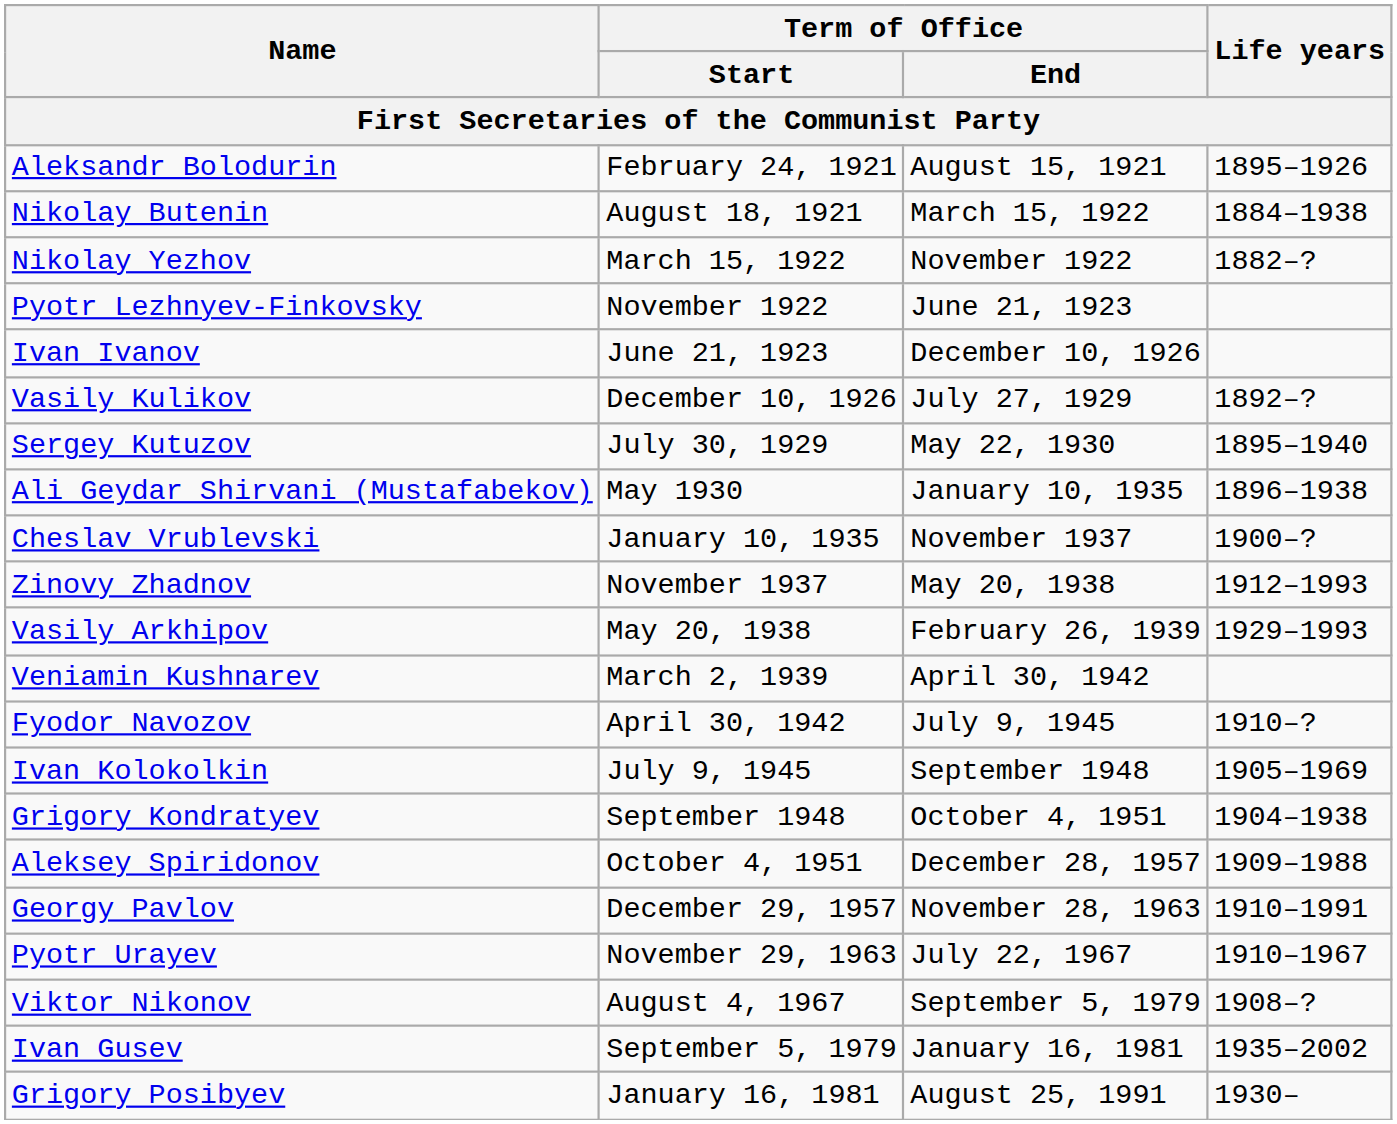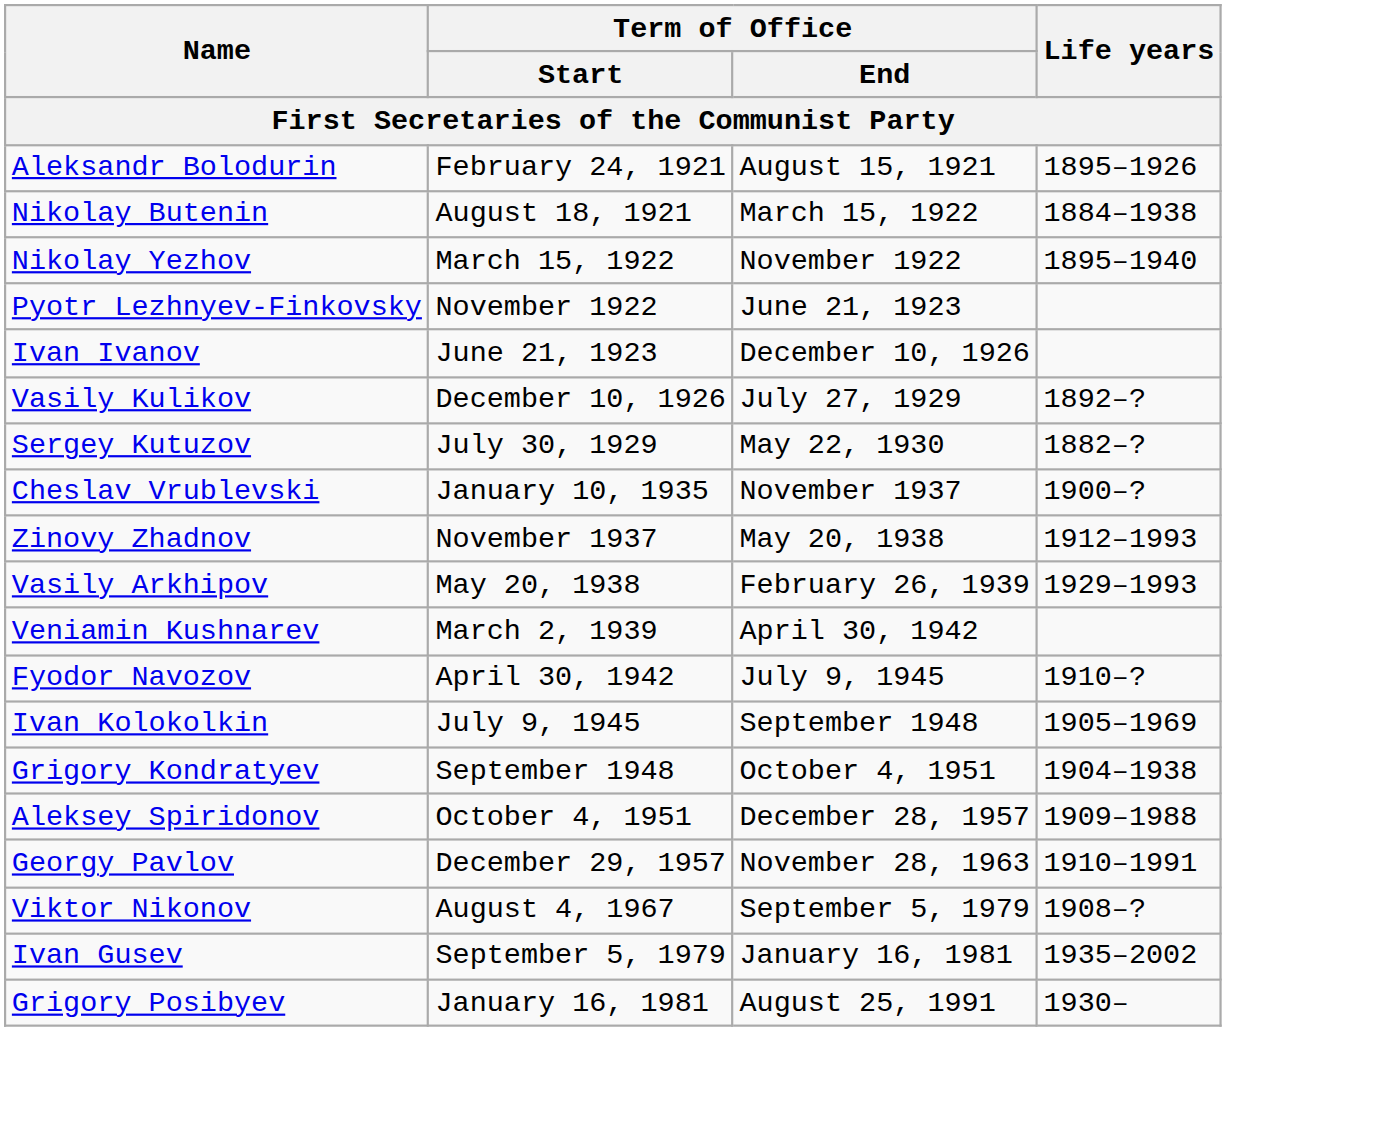Nikolay Yezhov | Life years: 1882–? -> 1895–1940
Sergey Kutuzov | Life years: 1895–1940 -> 1882–?
- row: Ali Geydar Shirvani (Mustafabekov) | May 1930 | January 10, 1935 | 1896–1938
- row: Pyotr Urayev | November 29, 1963 | July 22, 1967 | 1910–1967
